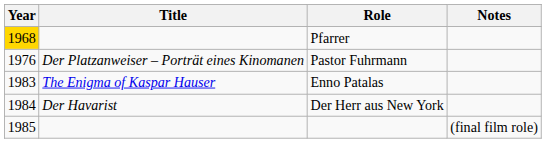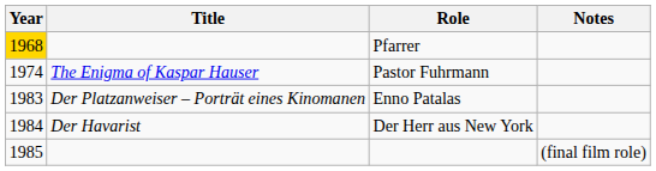Pastor Fuhrmann | Year: 1976 -> 1974
Pastor Fuhrmann | Title: Der Platzanweiser – Porträt eines Kinomanen -> The Enigma of Kaspar Hauser
Enno Patalas | Title: The Enigma of Kaspar Hauser -> Der Platzanweiser – Porträt eines Kinomanen
